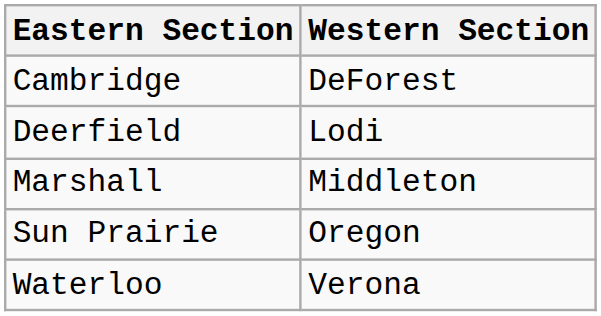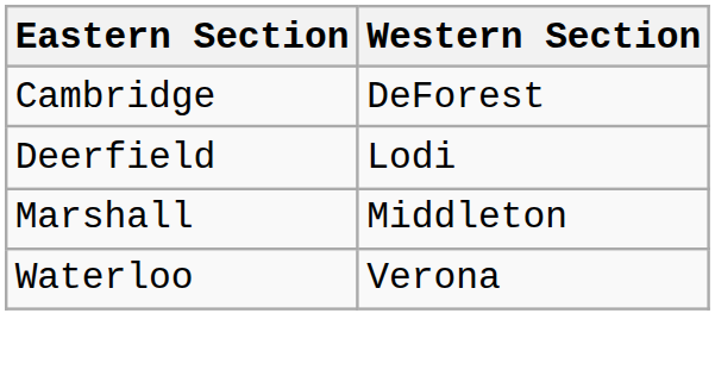- row: Sun Prairie | Oregon
